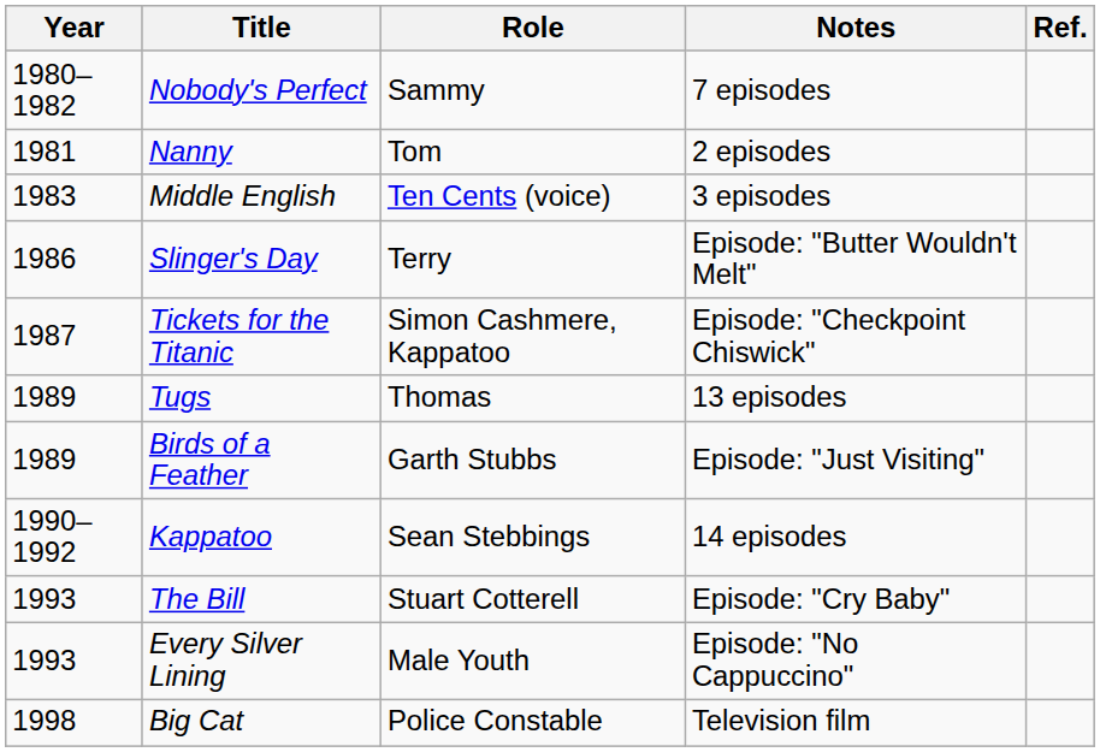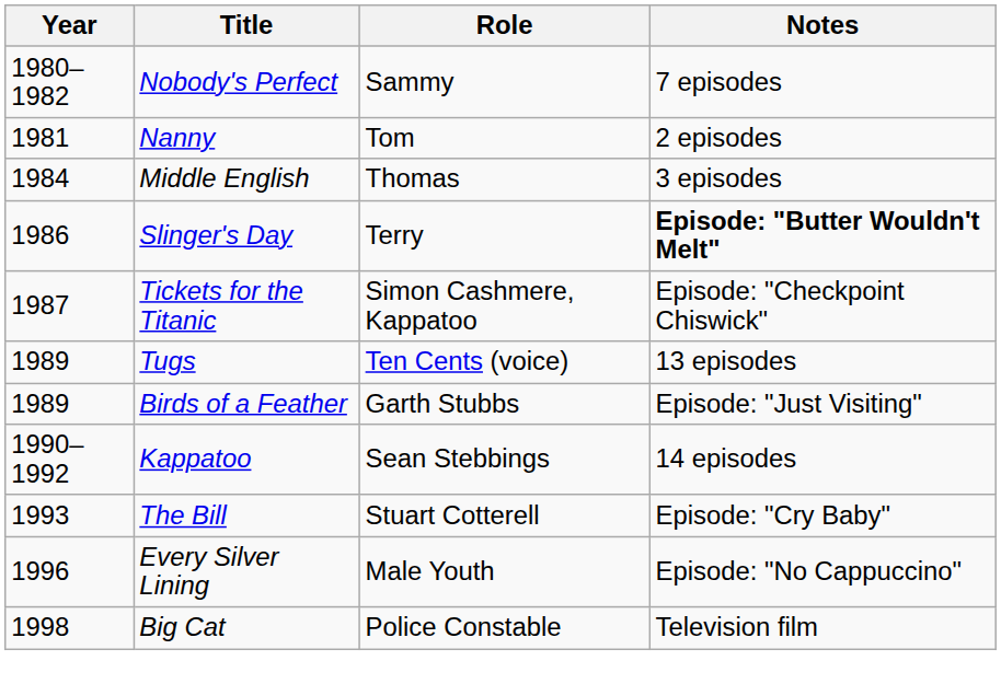- column: Ref.
Middle English | Year: 1983 -> 1984
Middle English | Role: Ten Cents (voice) -> Thomas
Slinger's Day | Notes: normal -> bold
Tugs | Role: Thomas -> Ten Cents (voice)
Every Silver Lining | Year: 1993 -> 1996
